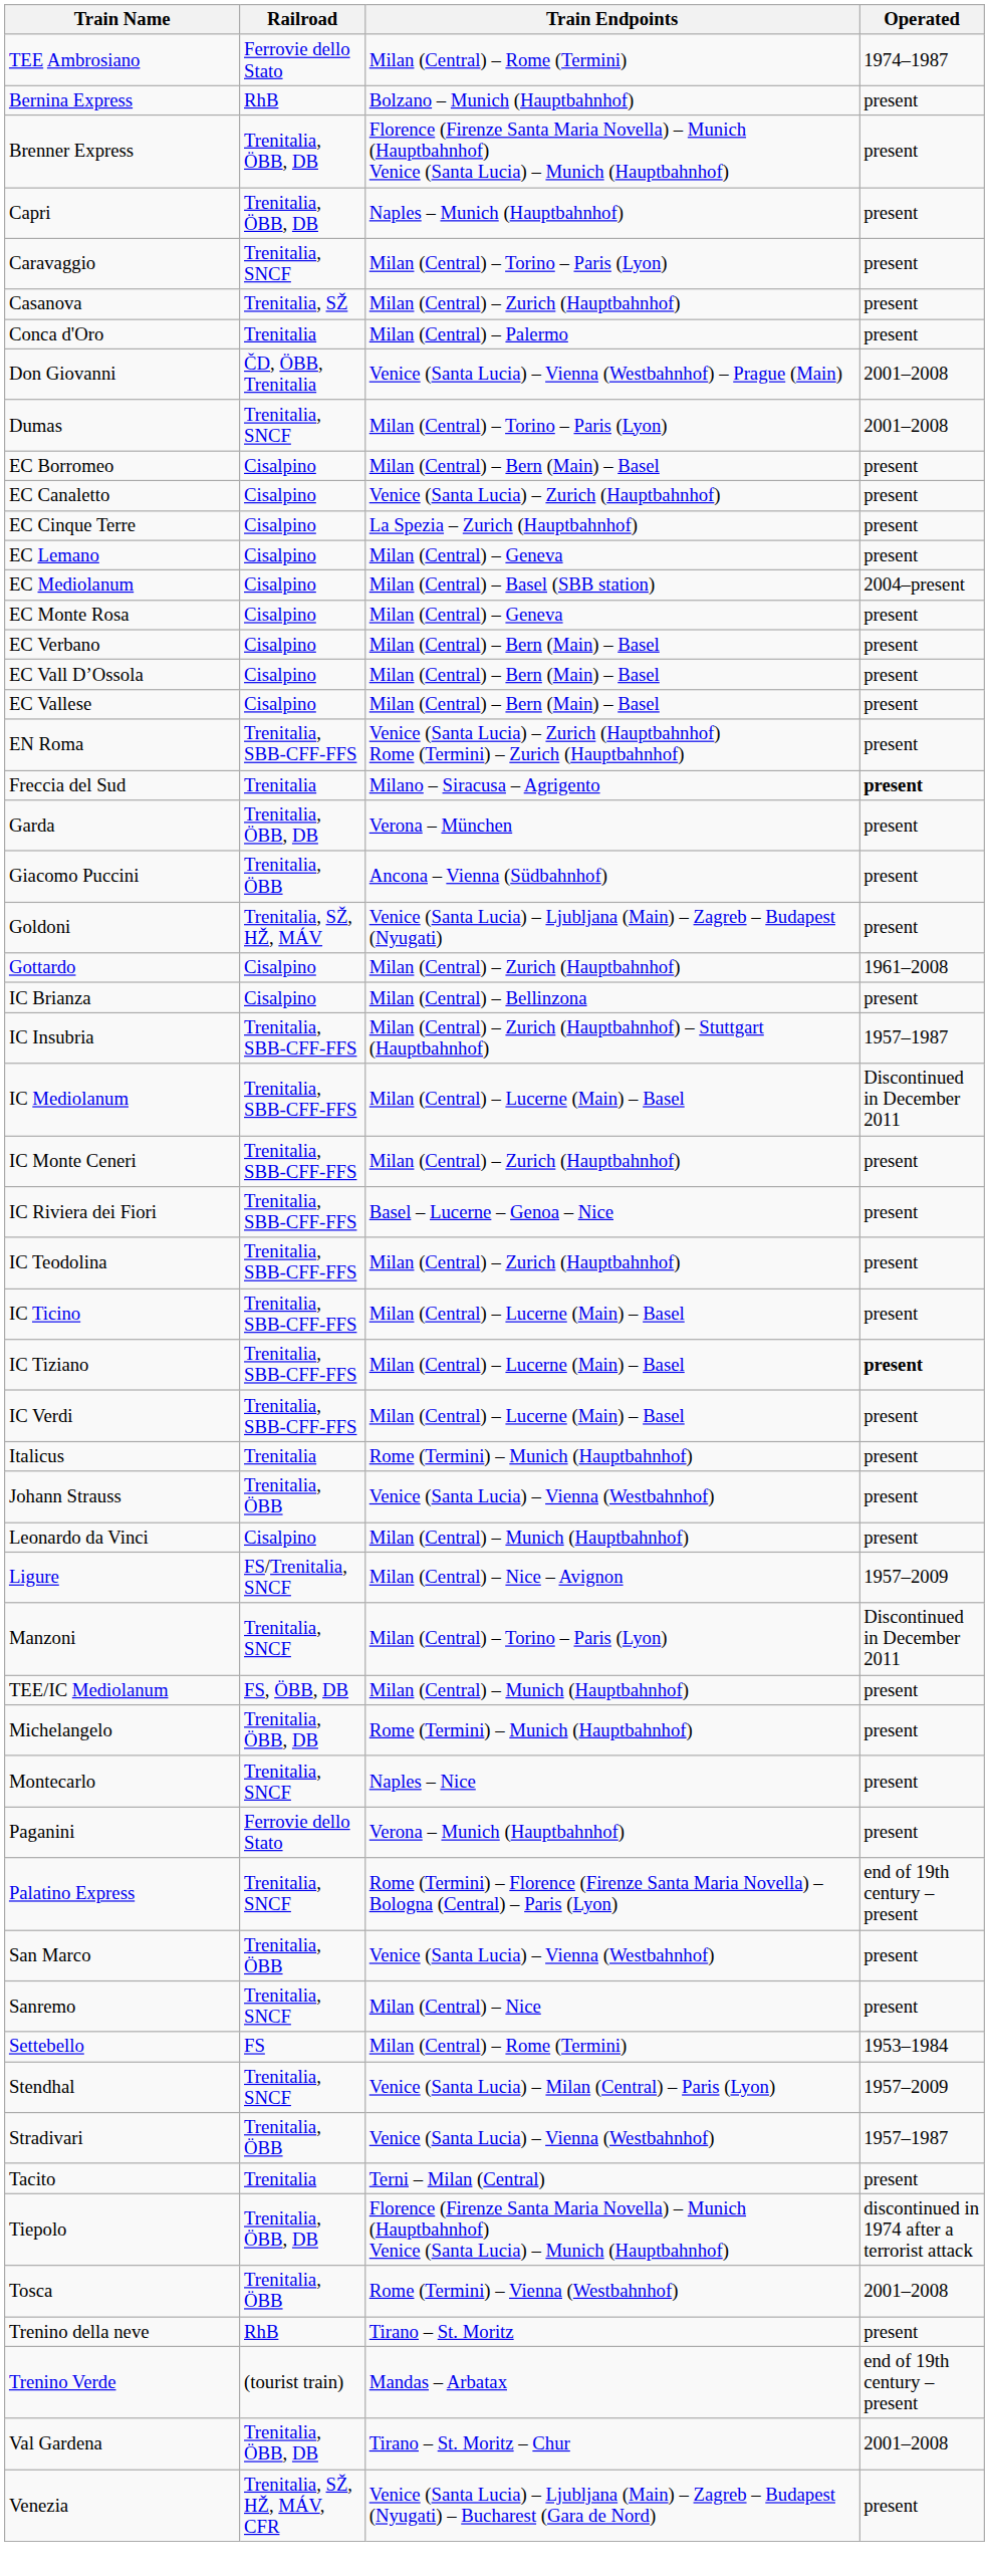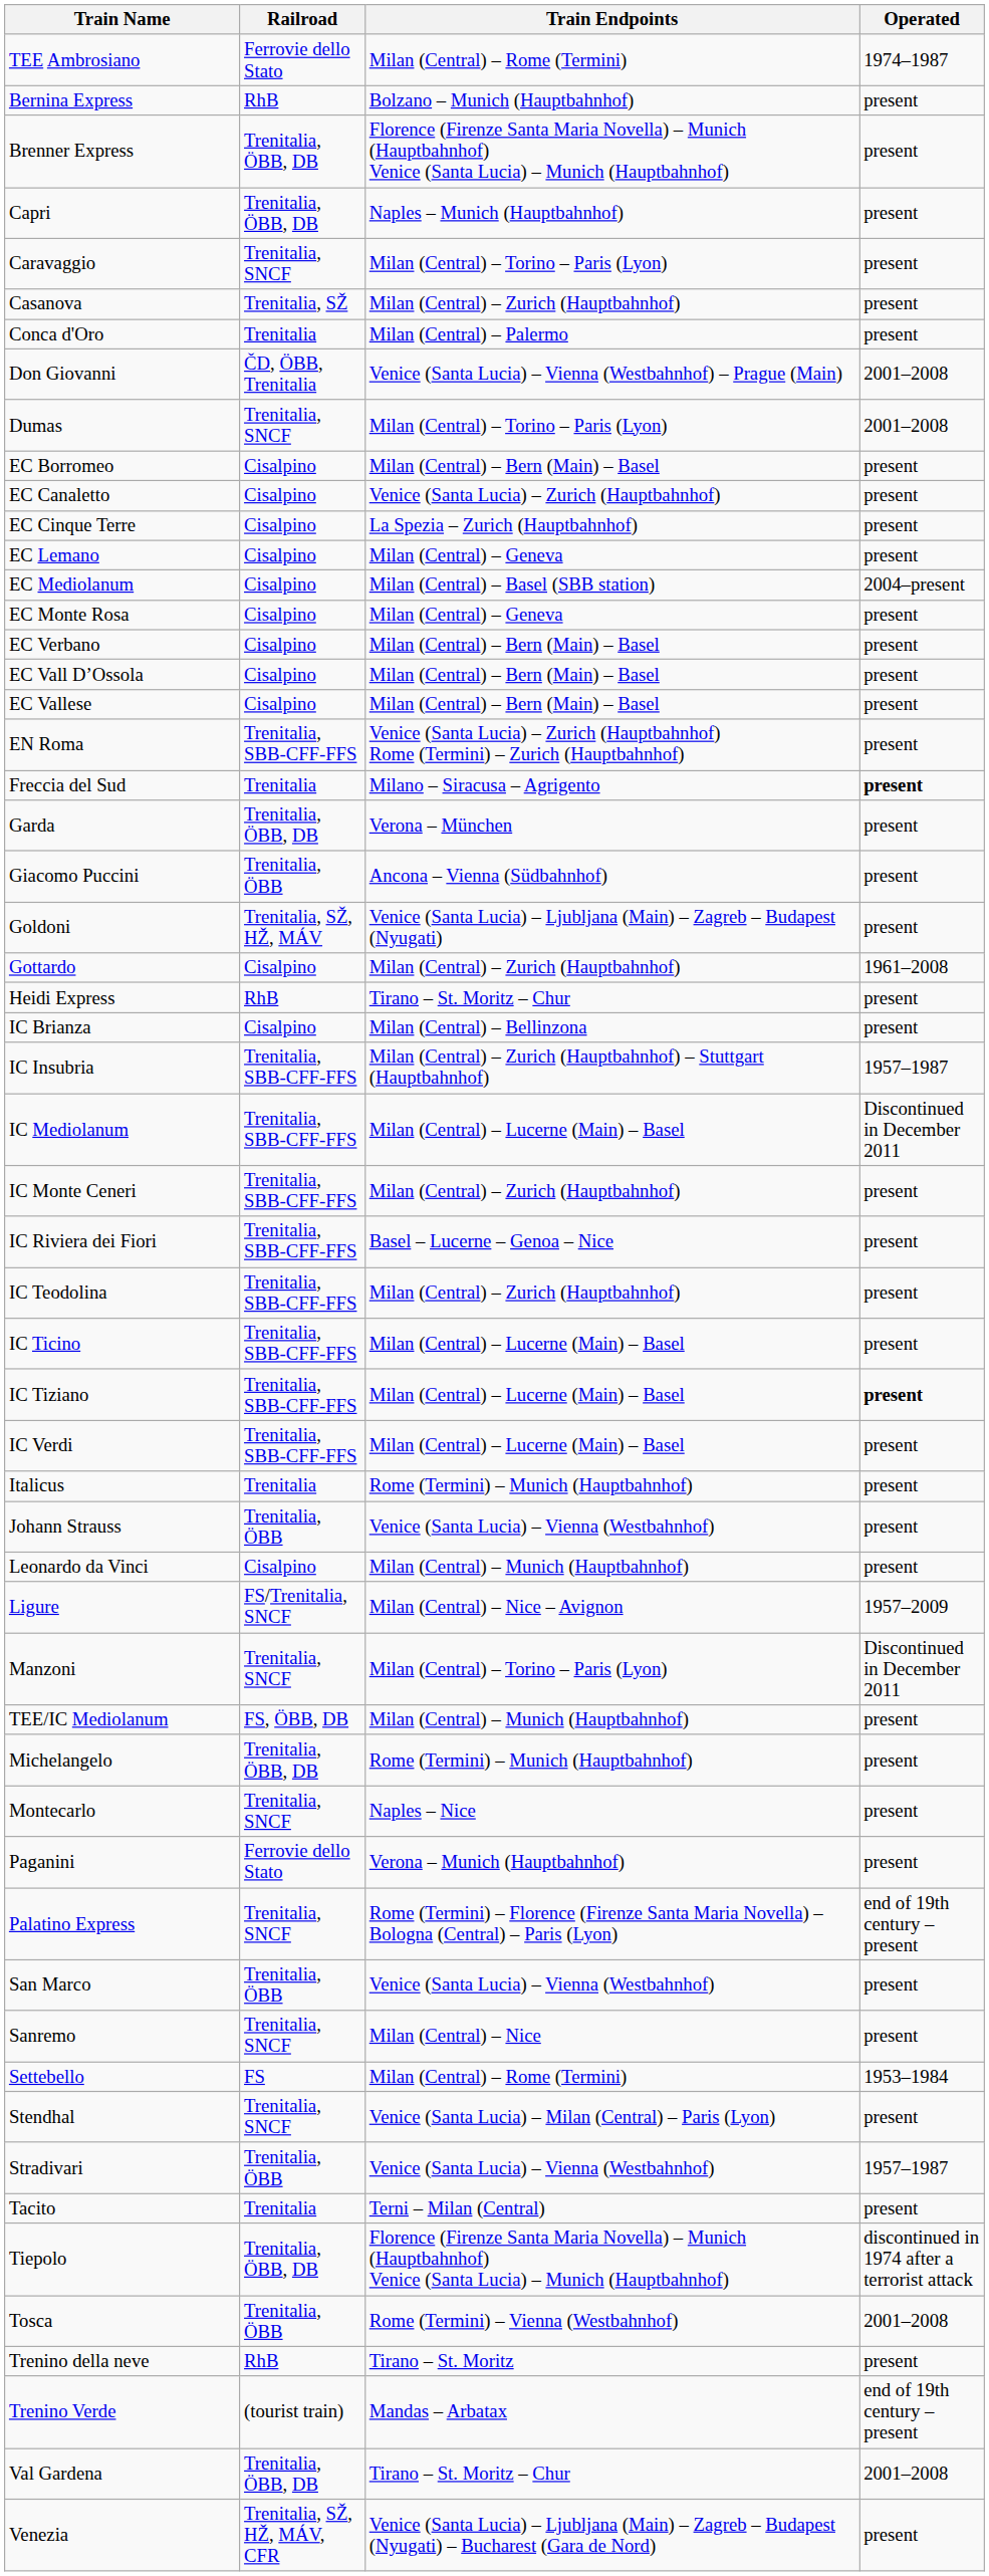+ row: Heidi Express | RhB | Tirano – St. Moritz – Chur | present
Stendhal | Operated: 1957–2009 -> present
